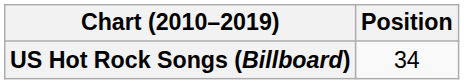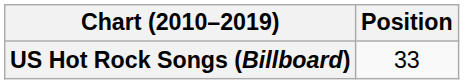US Hot Rock Songs (Billboard) | Position: 34 -> 33
